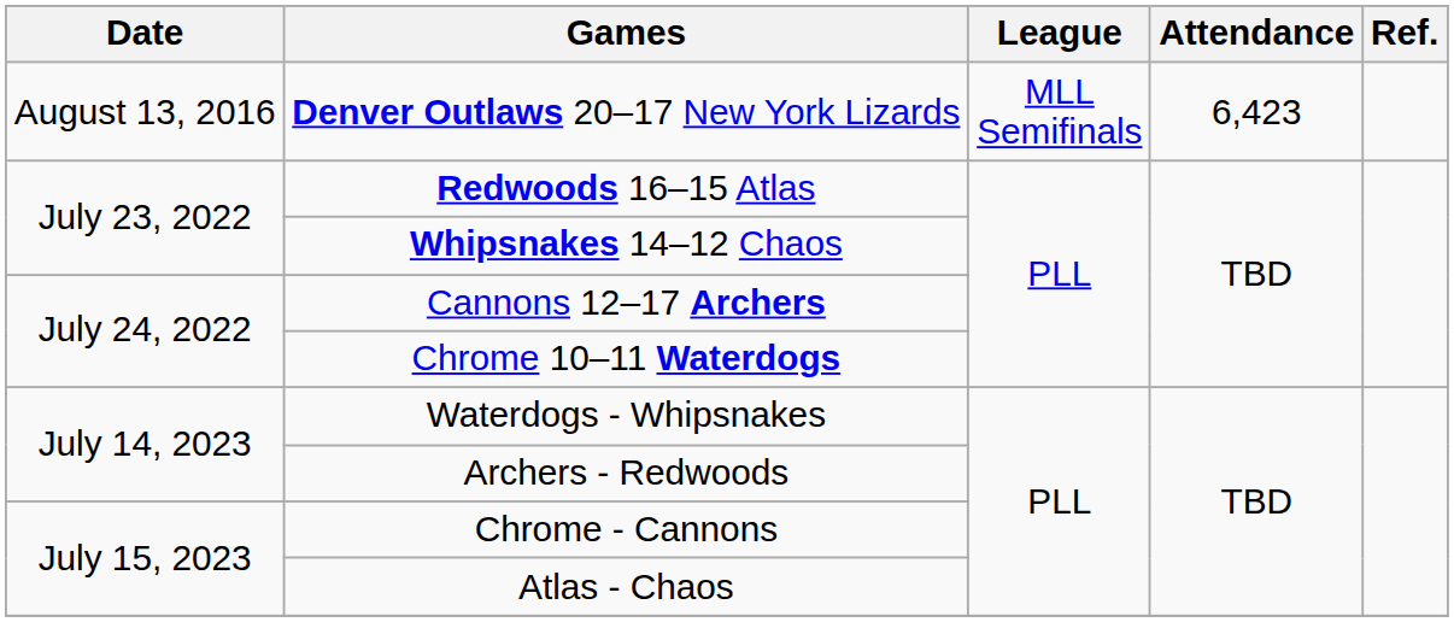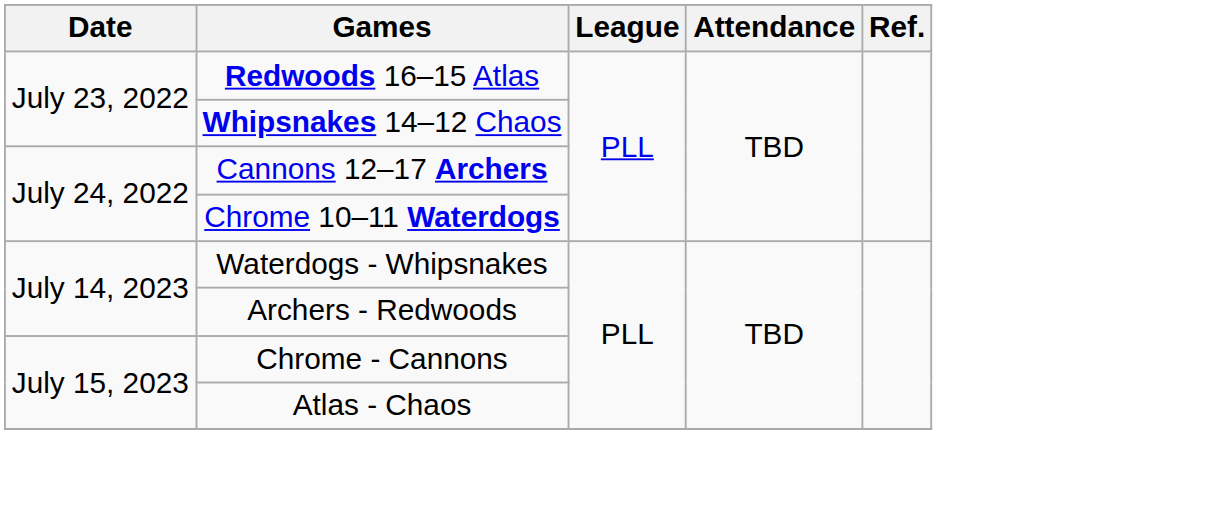- row: August 13, 2016 | Denver Outlaws 20–17 New York Lizards | MLL Semifinals | 6,423
